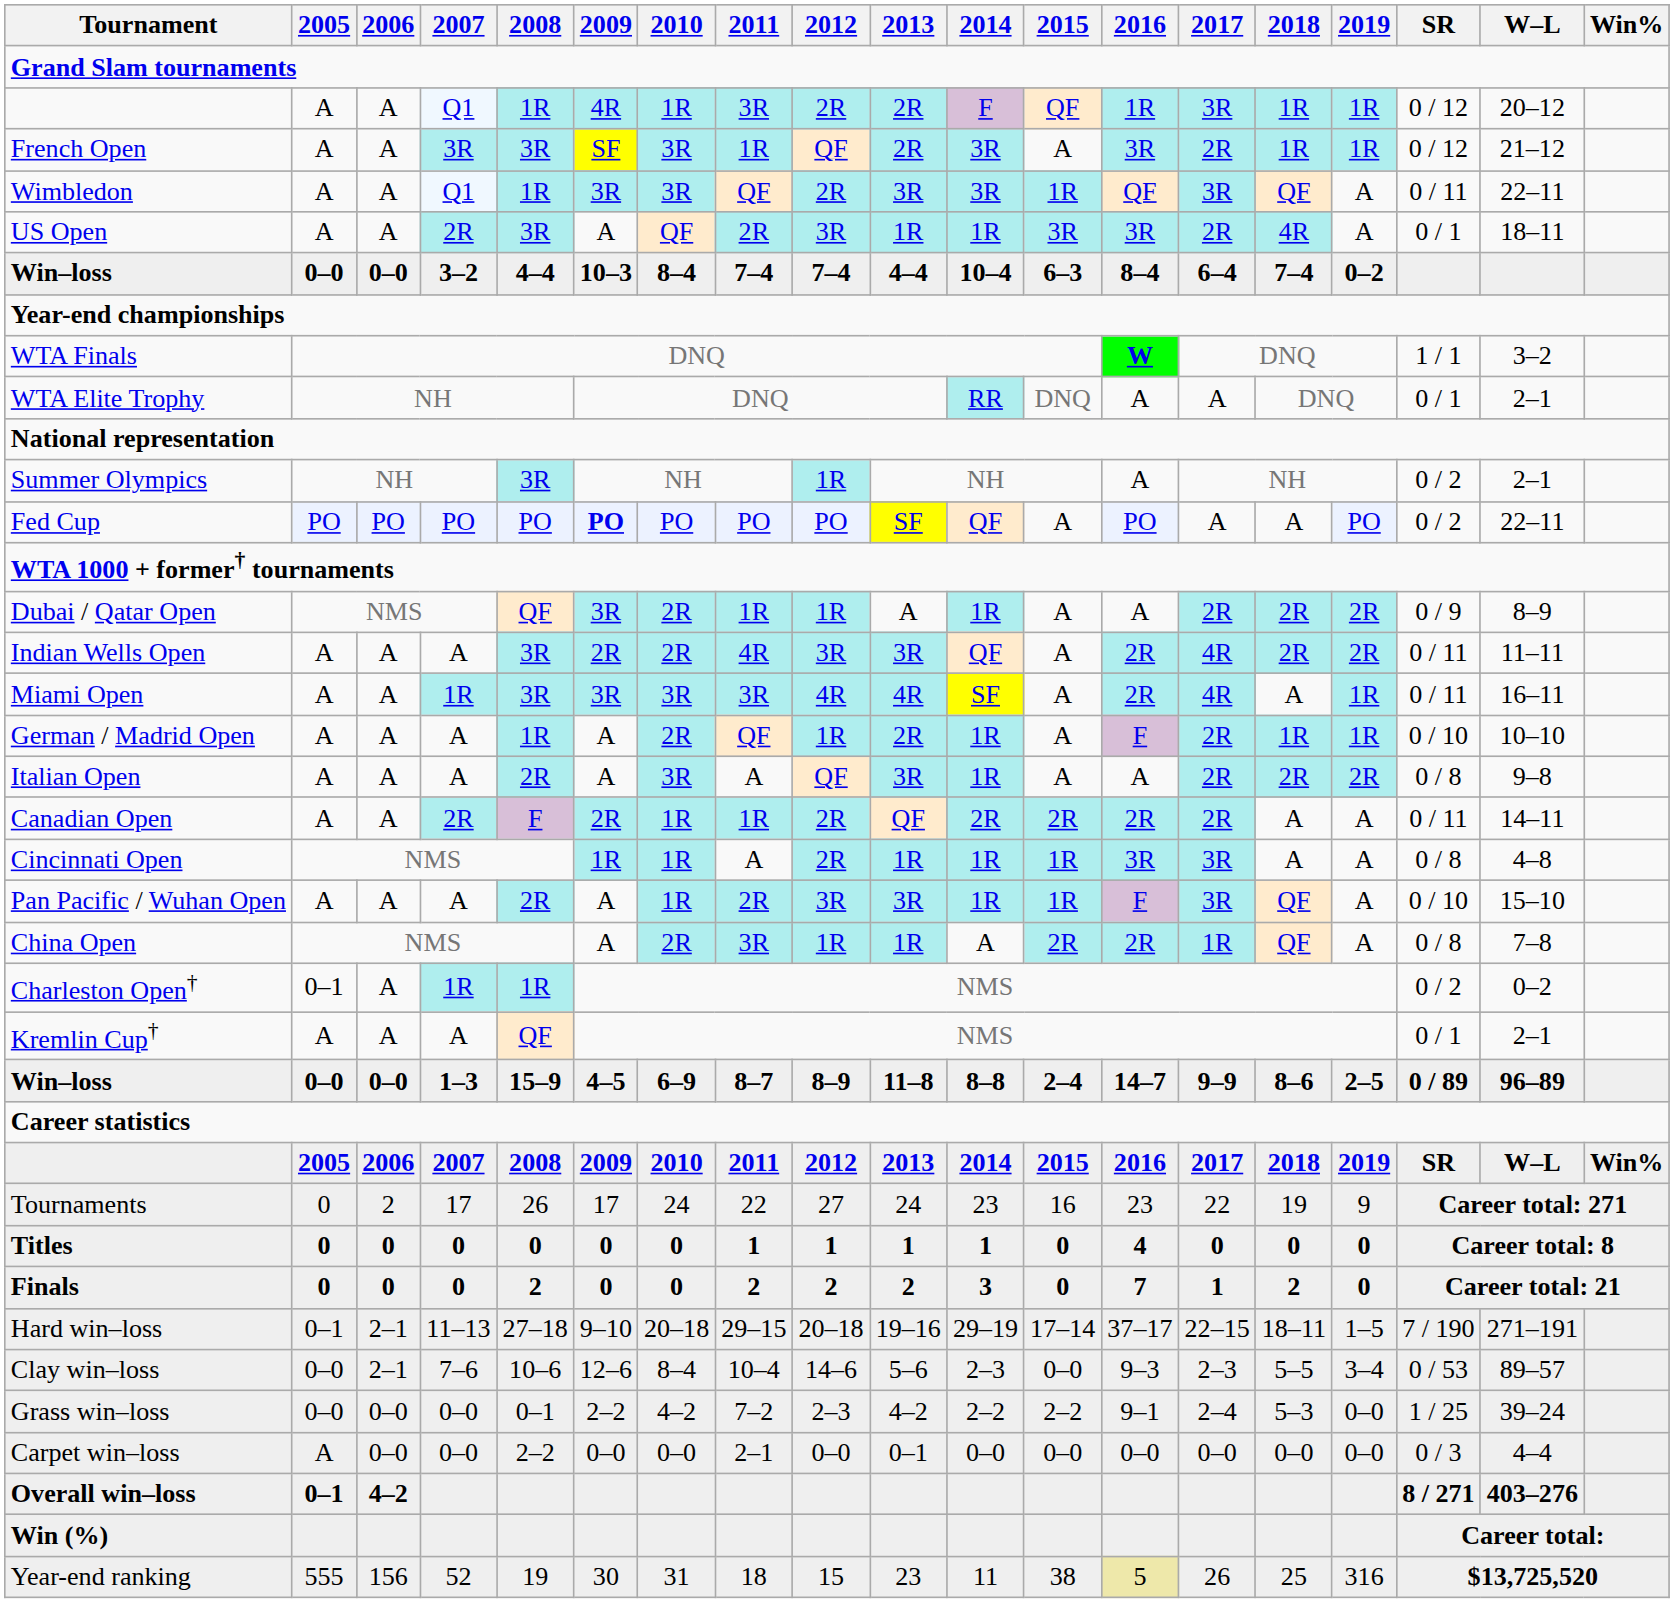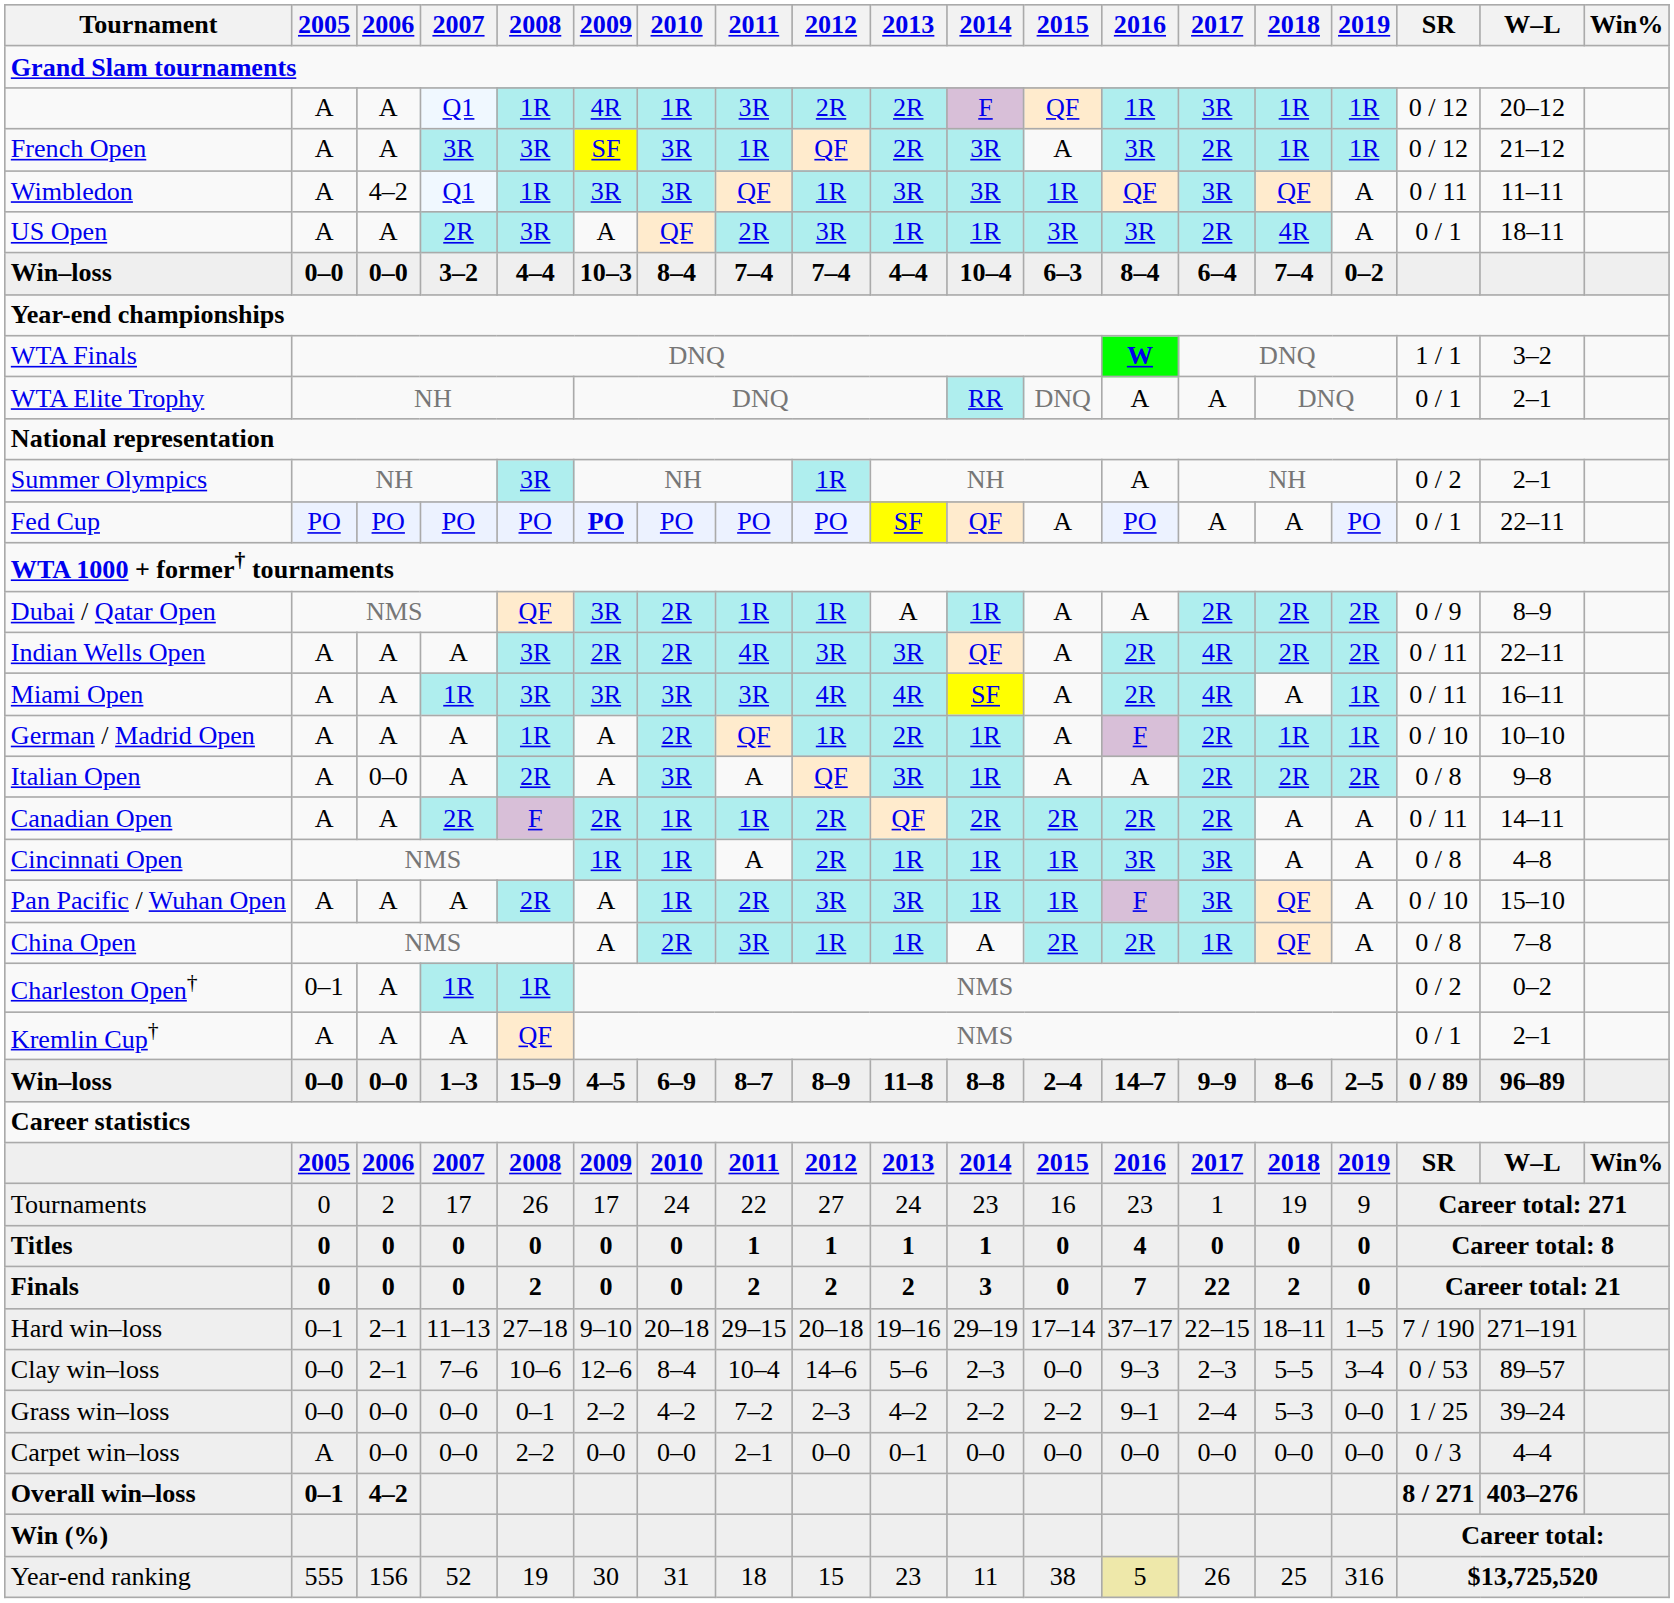Wimbledon | 2006: A -> 4–2
Wimbledon | 2012: 2R -> 1R
Wimbledon | W–L: 22–11 -> 11–11
Fed Cup | SR: 0 / 2 -> 0 / 1
Indian Wells Open | W–L: 11–11 -> 22–11
Italian Open | 2006: A -> 0–0
Tournaments | 2017: 22 -> 1
Finals | 2017: 1 -> 22
